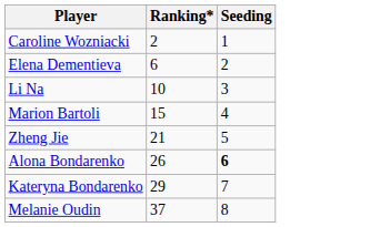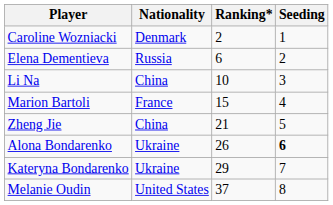+ column: Nationality | Denmark | Russia | China | France | China | Ukraine | Ukraine | United States
